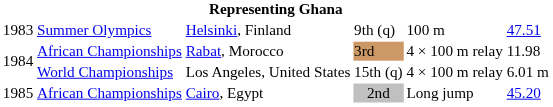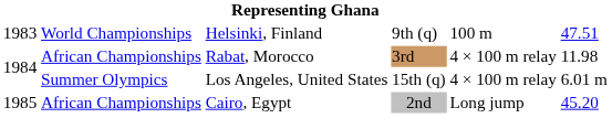Helsinki, Finland | column 2: Summer Olympics -> World Championships
Los Angeles, United States | column 2: World Championships -> Summer Olympics
